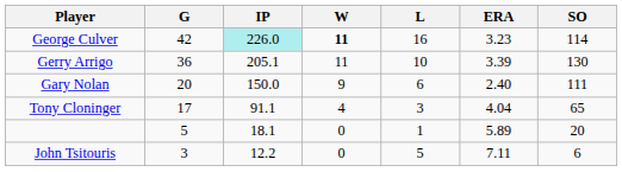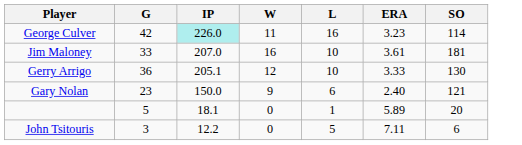George Culver | W: bold -> normal
+ row: Jim Maloney | 33 | 207.0 | 16 | 10 | 3.61 | 181
Gerry Arrigo | W: 11 -> 12
Gerry Arrigo | ERA: 3.39 -> 3.33
Gary Nolan | G: 20 -> 23
Gary Nolan | SO: 111 -> 121
- row: Tony Cloninger | 17 | 91.1 | 4 | 3 | 4.04 | 65
